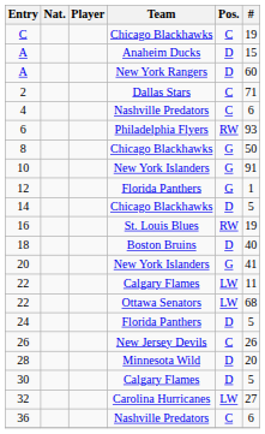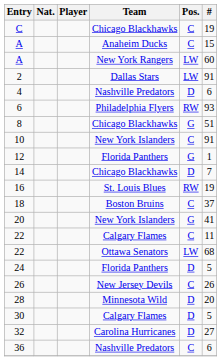A / Anaheim Ducks | Pos.: D -> C
A / New York Rangers | Pos.: D -> LW
2 | Pos.: C -> LW
2 | #: 71 -> 91
4 | Pos.: C -> D
8 | #: 50 -> 51
10 | Pos.: G -> C
14 | #: 5 -> 7
18 | Pos.: D -> C
18 | #: 40 -> 37
22 / Calgary Flames | Pos.: LW -> C
32 | Pos.: LW -> D
